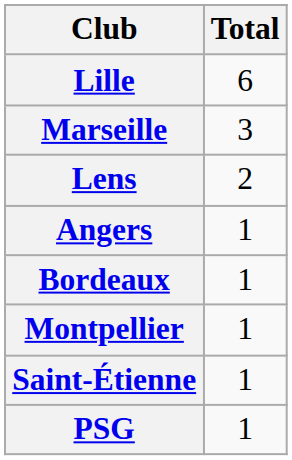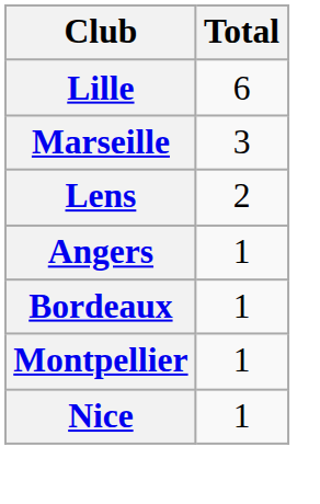+ row: Nice | 1
- row: Saint-Étienne | 1
- row: PSG | 1
